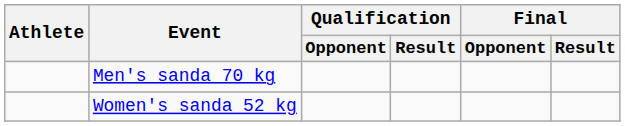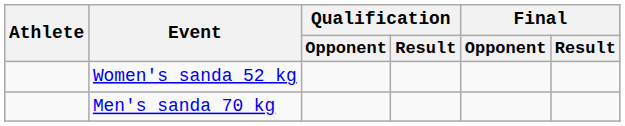rows swapped: Men's sanda 70 kg <-> Women's sanda 52 kg
